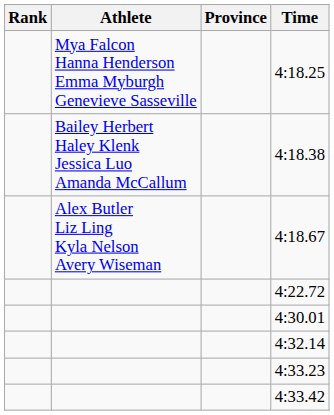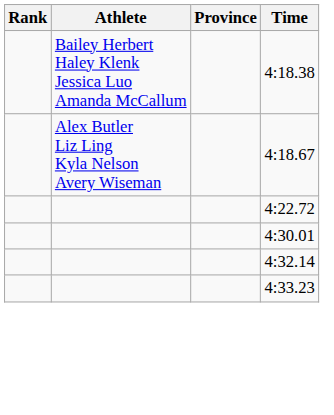- row: Mya Falcon Hanna Henderson Emma Myburgh Genevieve Sasseville | 4:18.25
- row: 4:33.42
